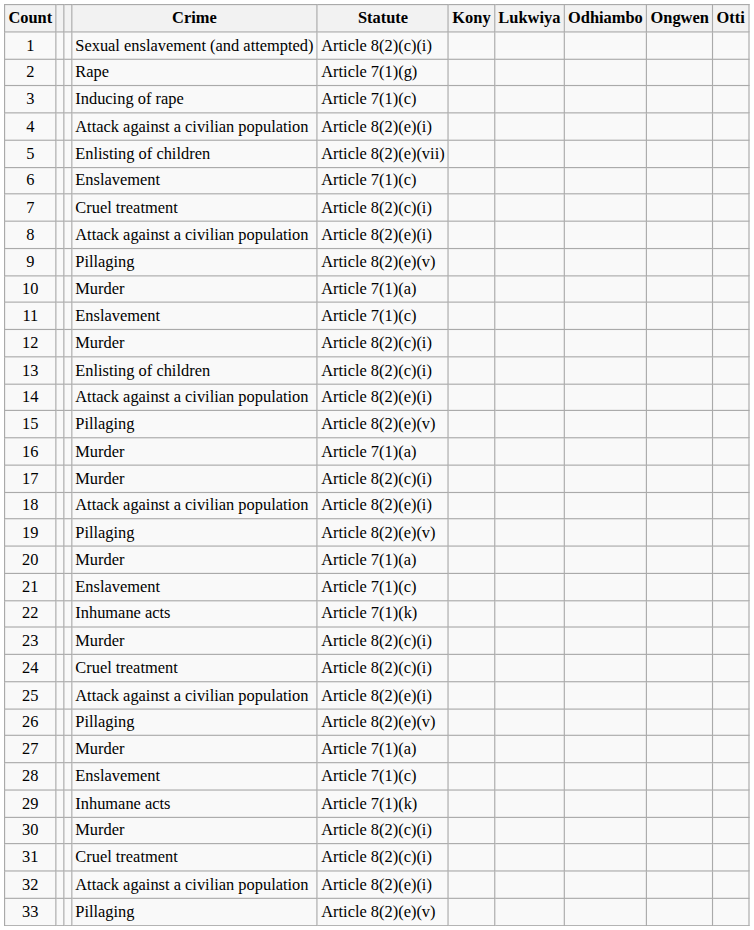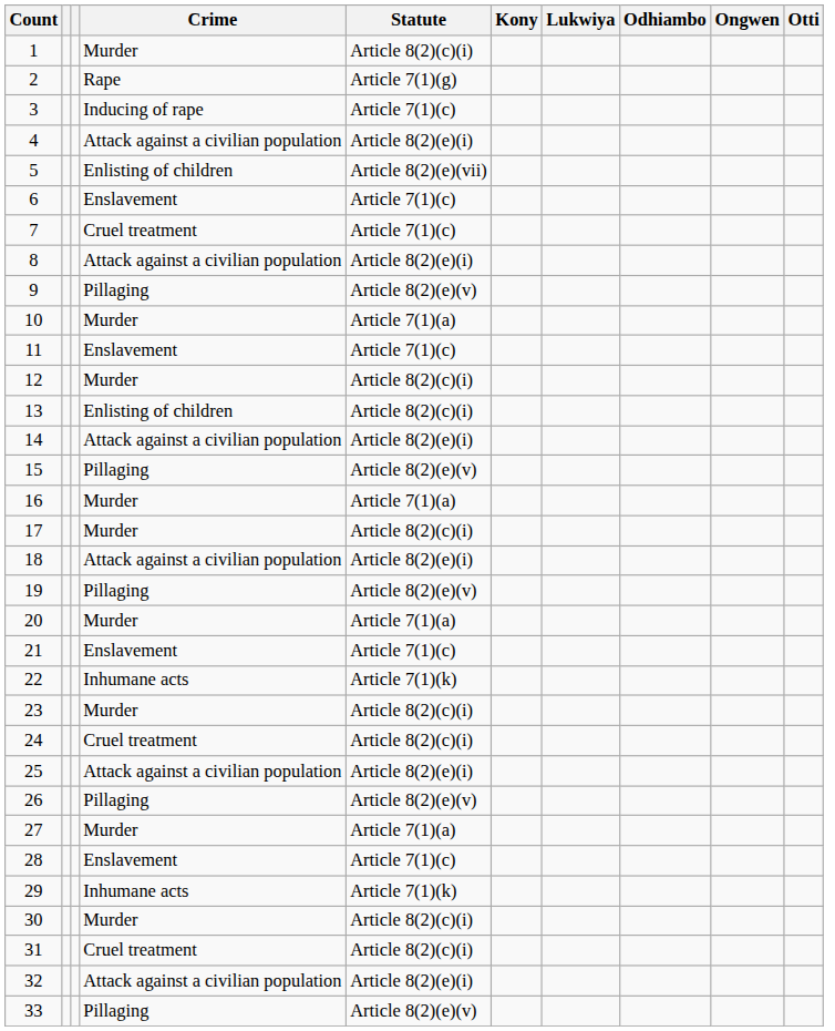1 | Crime: Sexual enslavement (and attempted) -> Murder
7 | Statute: Article 8(2)(c)(i) -> Article 7(1)(c)
